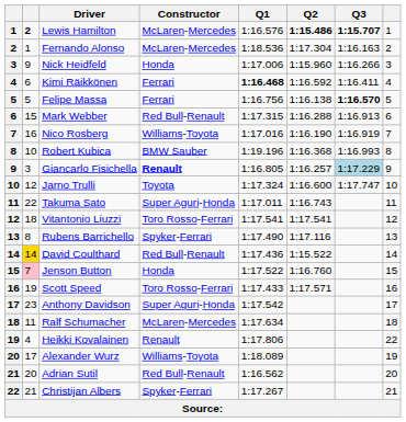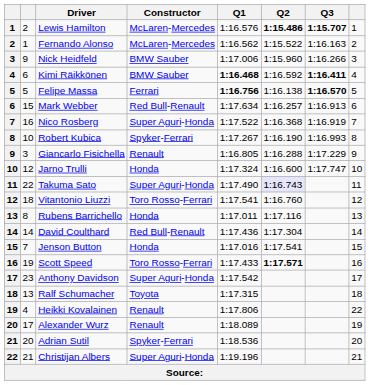Lewis Hamilton | column 2: bold -> normal
Fernando Alonso | Q1: 1:18.536 -> 1:16.562
Fernando Alonso | Q2: 1:17.304 -> 1:15.522
Nick Heidfeld | Constructor: Honda -> BMW Sauber
Kimi Räikkönen | Constructor: Ferrari -> BMW Sauber
Kimi Räikkönen | Q3: normal -> bold
Felipe Massa | Q1: normal -> bold
Mark Webber | Q1: 1:17.315 -> 1:17.634
Mark Webber | Q2: 1:16.288 -> 1:16.257
Nico Rosberg | Constructor: Williams-Toyota -> Super Aguri-Honda
Nico Rosberg | Q1: 1:17.016 -> 1:17.522
Nico Rosberg | Q2: 1:16.190 -> 1:16.368
Robert Kubica | Constructor: BMW Sauber -> Spyker-Ferrari
Robert Kubica | Q1: 1:19.196 -> 1:17.267
Robert Kubica | Q2: 1:16.368 -> 1:16.190
Giancarlo Fisichella | Constructor: bold -> normal
Giancarlo Fisichella | Q2: 1:16.257 -> 1:16.288
Giancarlo Fisichella | Q3: lightblue background -> no background
Jarno Trulli | Constructor: Toyota -> Honda
Takuma Sato | Q1: 1:17.011 -> 1:17.490
Takuma Sato | Q2: no background -> lavender background
Vitantonio Liuzzi | Q2: 1:17.541 -> 1:16.760
Rubens Barrichello | Constructor: Spyker-Ferrari -> Honda
Rubens Barrichello | Q1: 1:17.490 -> 1:17.011
David Coulthard | column 2: gold background -> no background
David Coulthard | Q2: 1:15.522 -> 1:17.304
Jenson Button | column 2: pink background -> no background
Jenson Button | Q1: 1:17.522 -> 1:17.016
Jenson Button | Q2: 1:16.760 -> 1:17.541
Scott Speed | Q2: normal -> bold
Ralf Schumacher | column 2: 11 -> 13
Ralf Schumacher | Constructor: McLaren-Mercedes -> Toyota
Ralf Schumacher | Q1: 1:17.634 -> 1:17.315
Alexander Wurz | Constructor: Williams-Toyota -> Renault
Adrian Sutil | Constructor: Red Bull-Renault -> Spyker-Ferrari
Adrian Sutil | Q1: 1:16.562 -> 1:18.536
Christijan Albers | Constructor: Spyker-Ferrari -> Super Aguri-Honda
Christijan Albers | Q1: 1:17.267 -> 1:19.196
